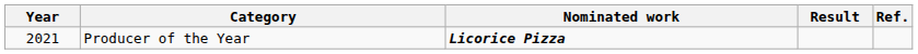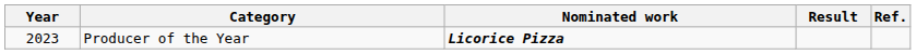Producer of the Year | Year: 2021 -> 2023
